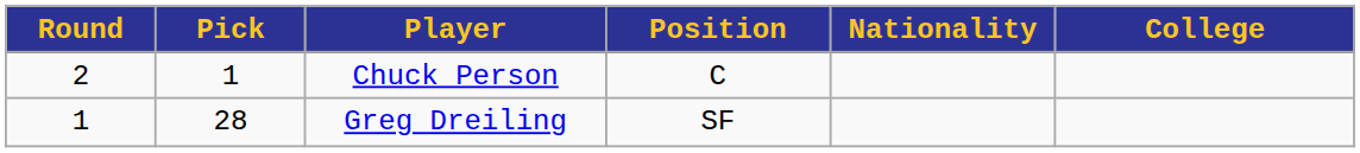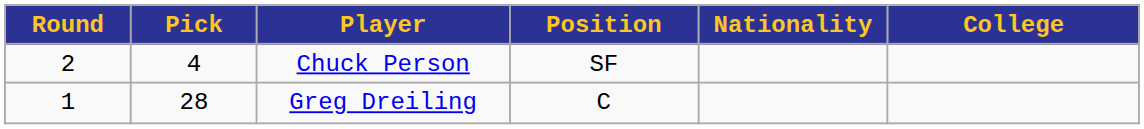Chuck Person | Pick: 1 -> 4
Chuck Person | Position: C -> SF
Greg Dreiling | Position: SF -> C
